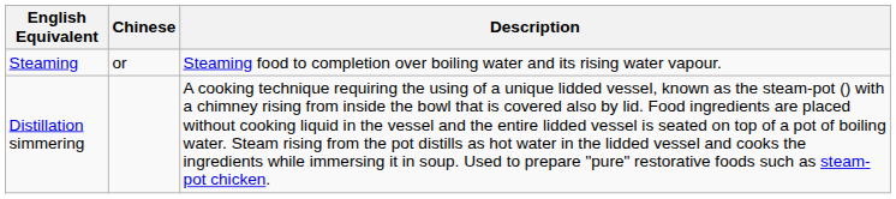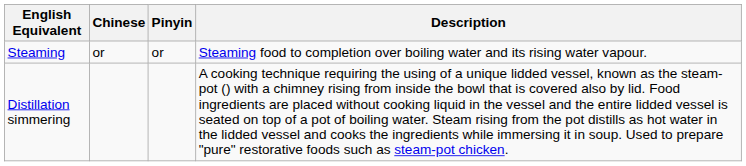+ column: Pinyin | or
